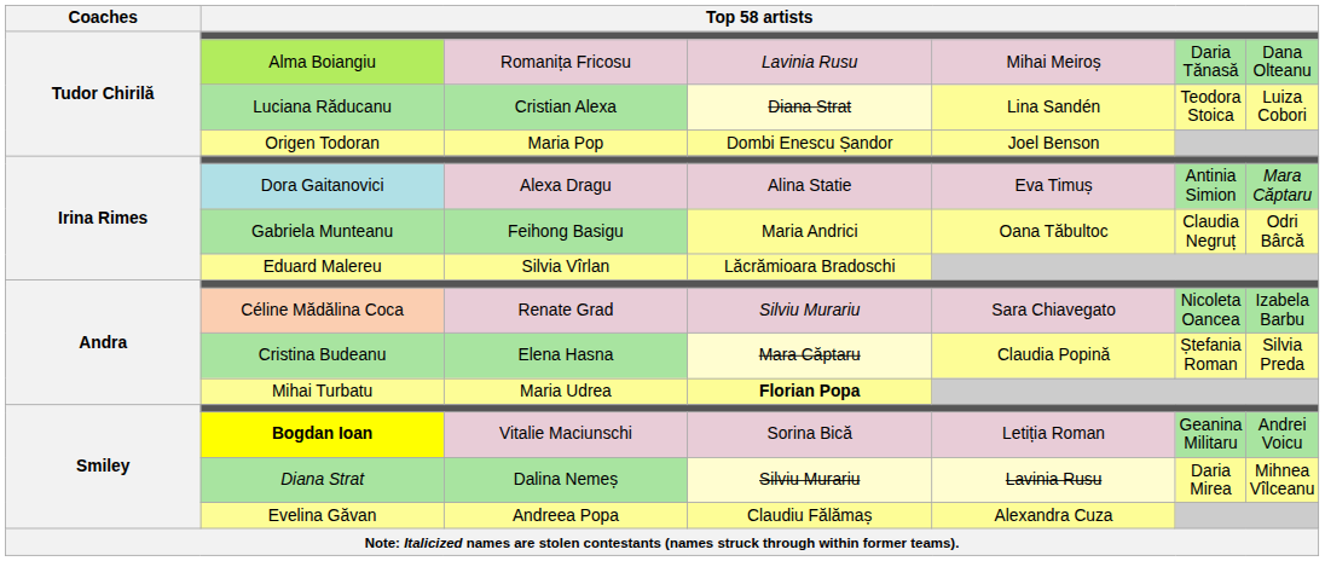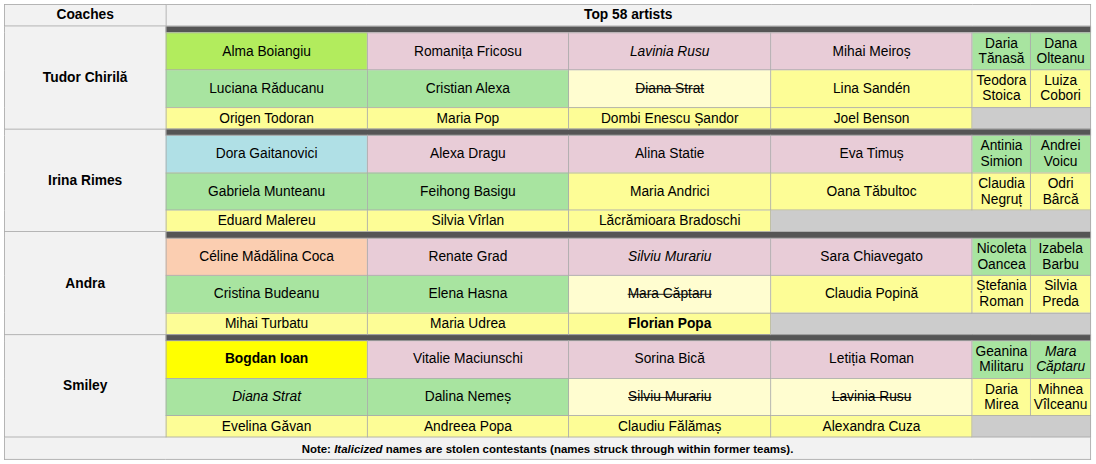Dora Gaitanovici | column 7: Mara Căptaru -> Andrei Voicu
Bogdan Ioan | column 7: Andrei Voicu -> Mara Căptaru
